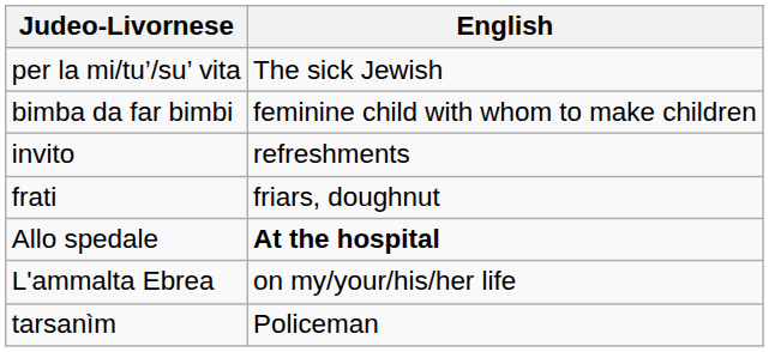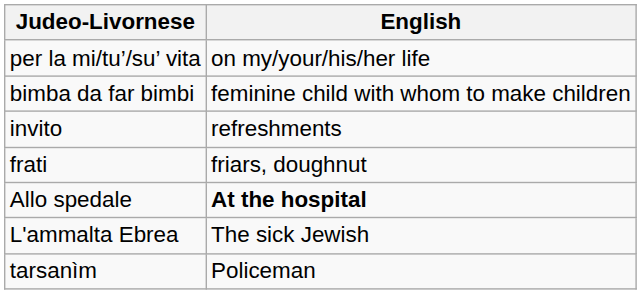per la mi/tu’/su’ vita | English: The sick Jewish -> on my/your/his/her life
L'ammalta Ebrea | English: on my/your/his/her life -> The sick Jewish
